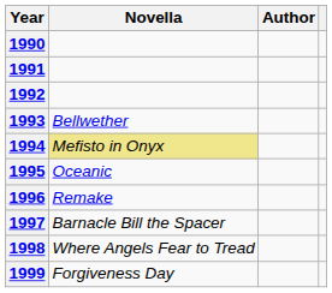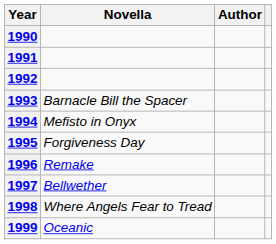1993 | Novella: Bellwether -> Barnacle Bill the Spacer
1994 | Novella: khaki background -> no background
1995 | Novella: Oceanic -> Forgiveness Day
1997 | Novella: Barnacle Bill the Spacer -> Bellwether
1999 | Novella: Forgiveness Day -> Oceanic
